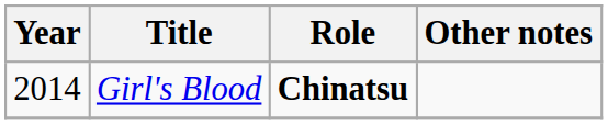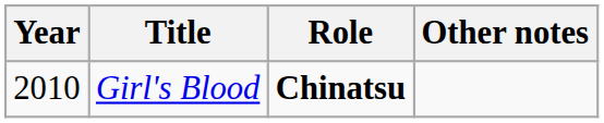Girl's Blood | Year: 2014 -> 2010
